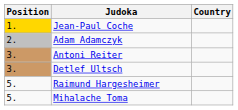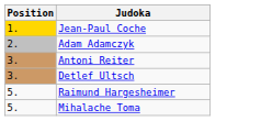- column: Country
